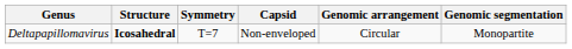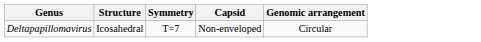- column: Genomic segmentation | Monopartite
Deltapapillomavirus | Structure: bold -> normal
